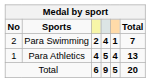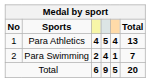rows swapped: Para Athletics <-> Para Swimming
